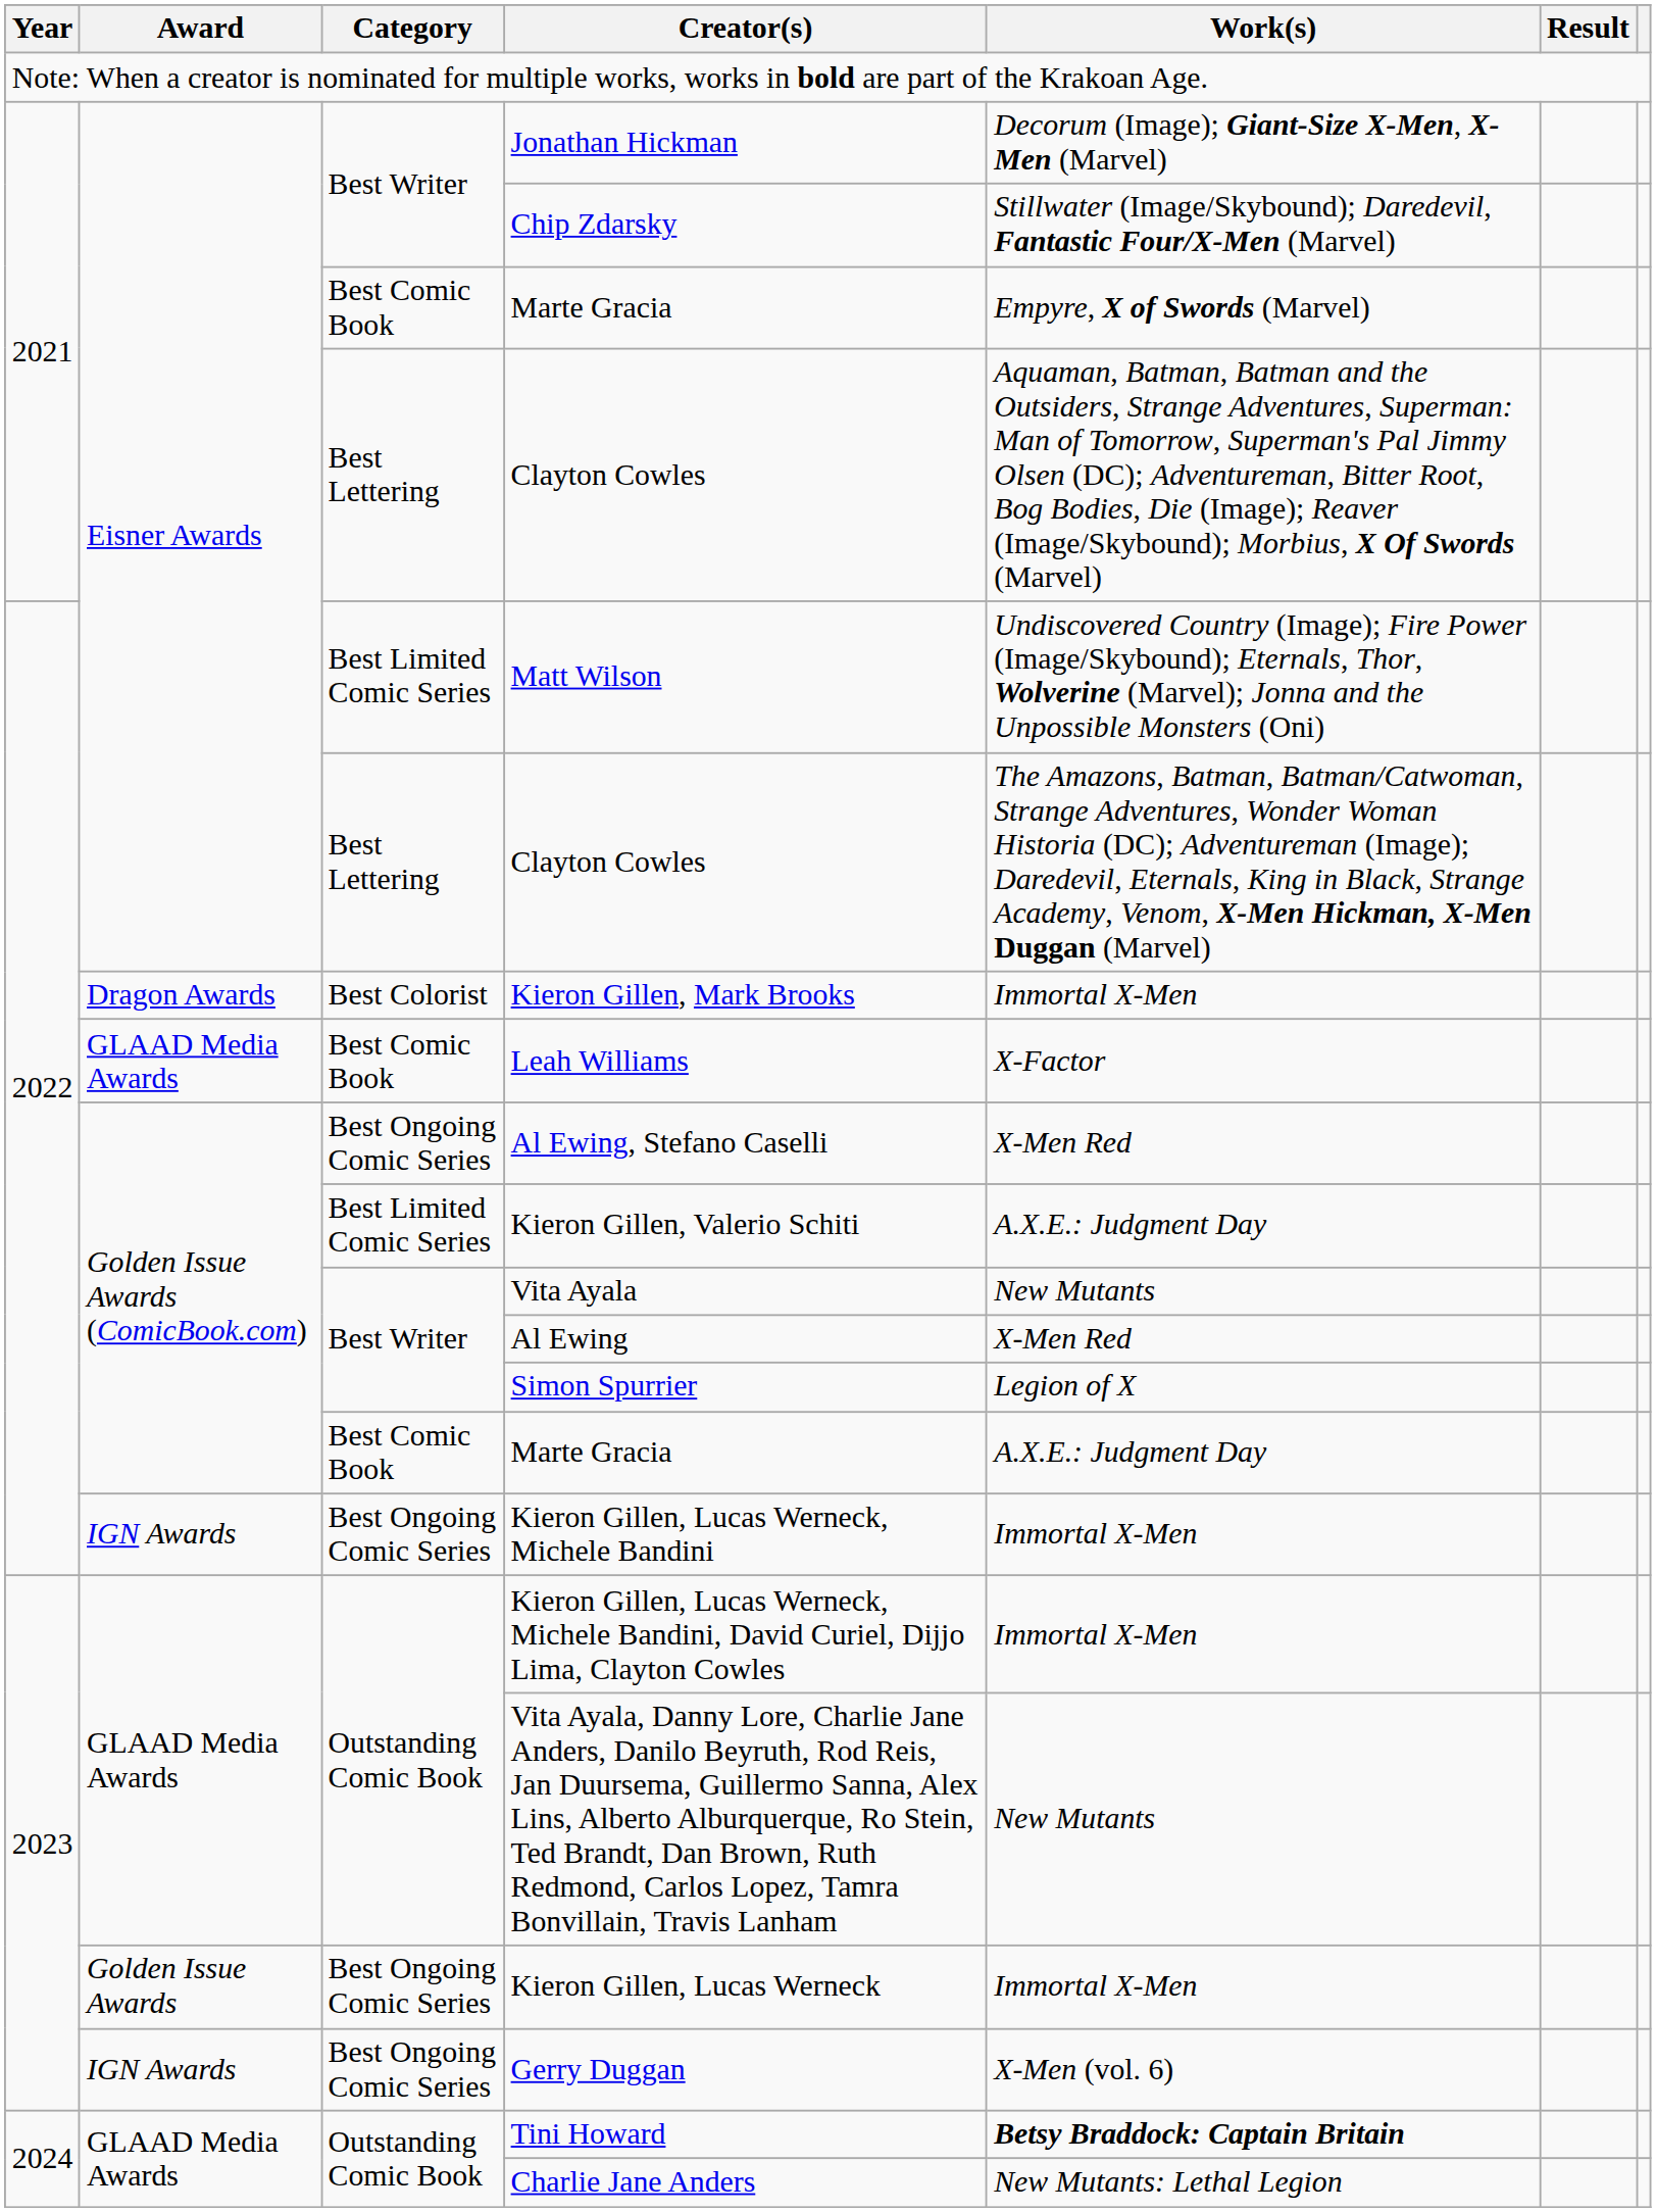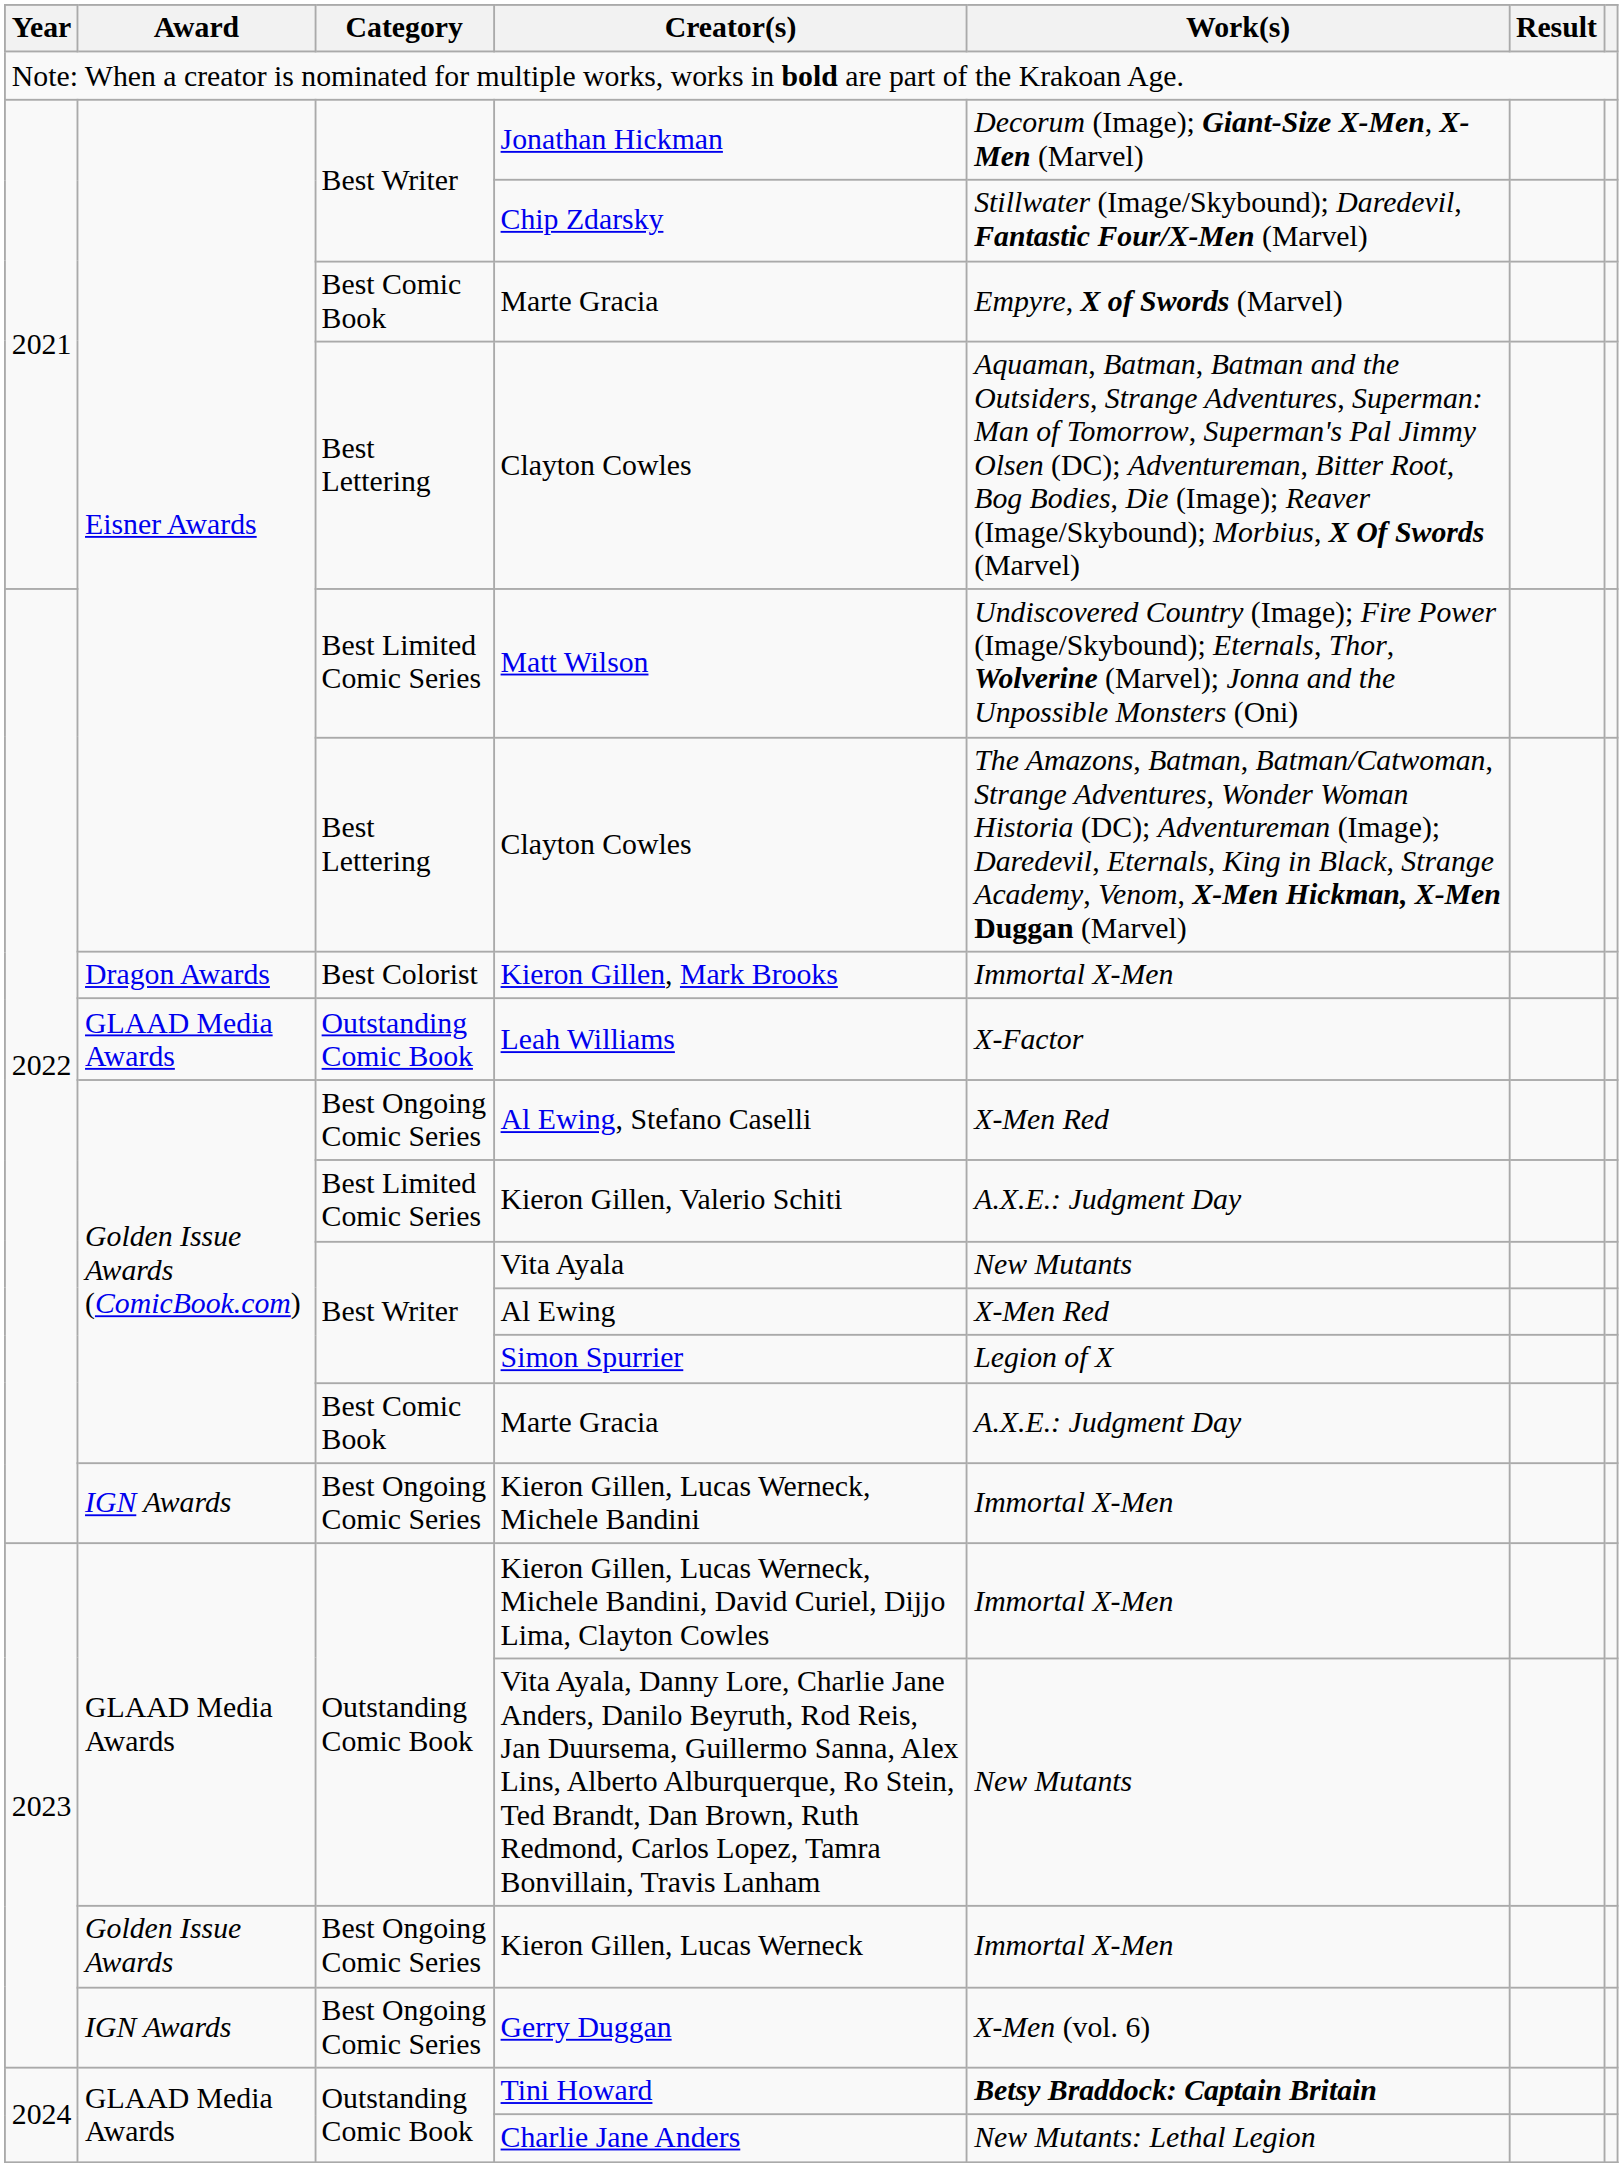Leah Williams | Category: Best Comic Book -> Outstanding Comic Book
